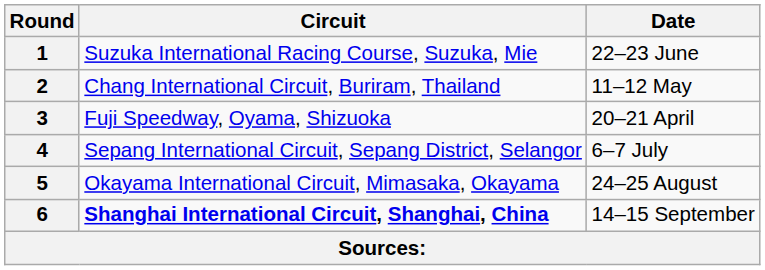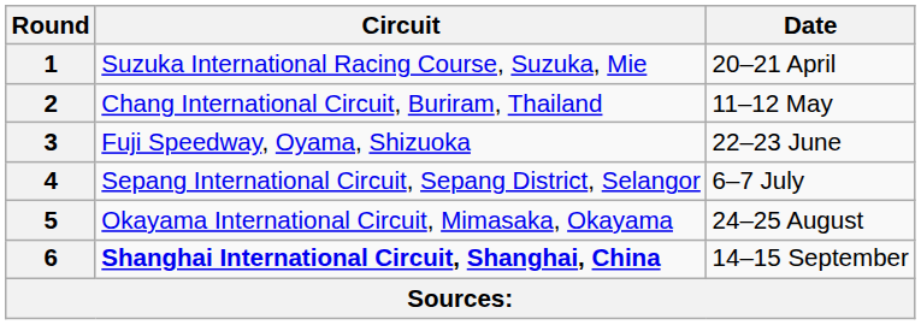1 | Date: 22–23 June -> 20–21 April
3 | Date: 20–21 April -> 22–23 June
